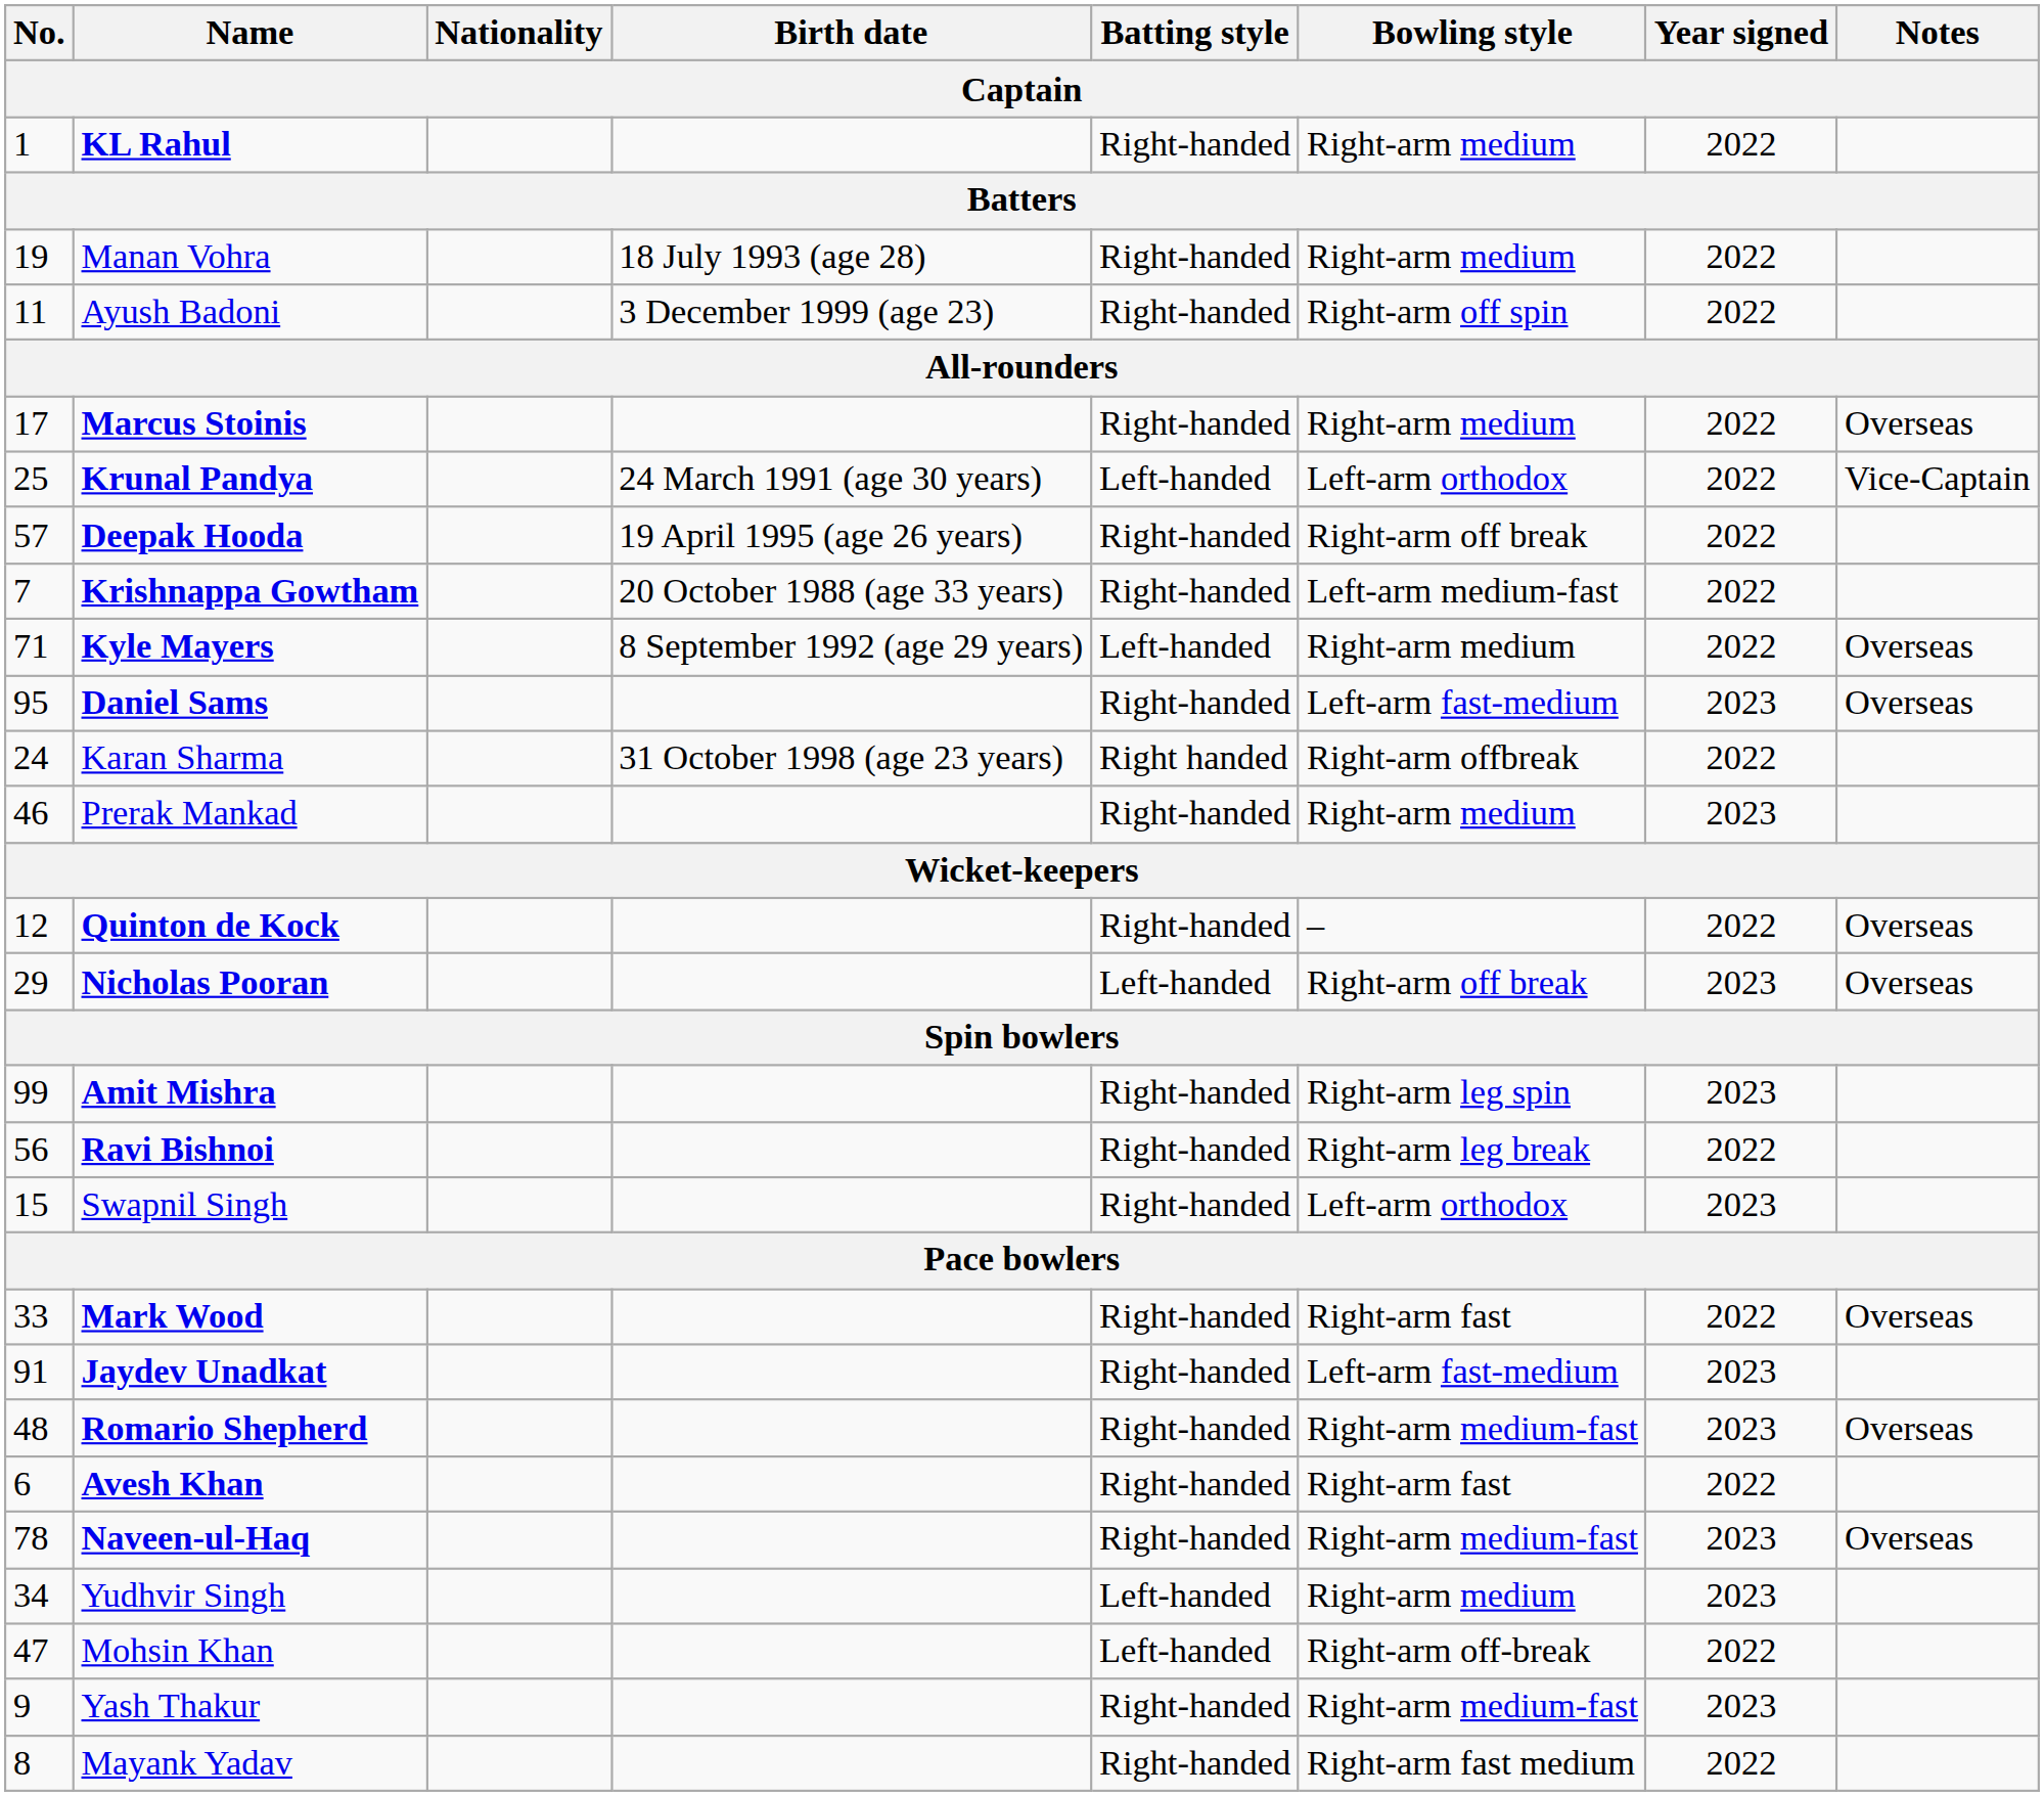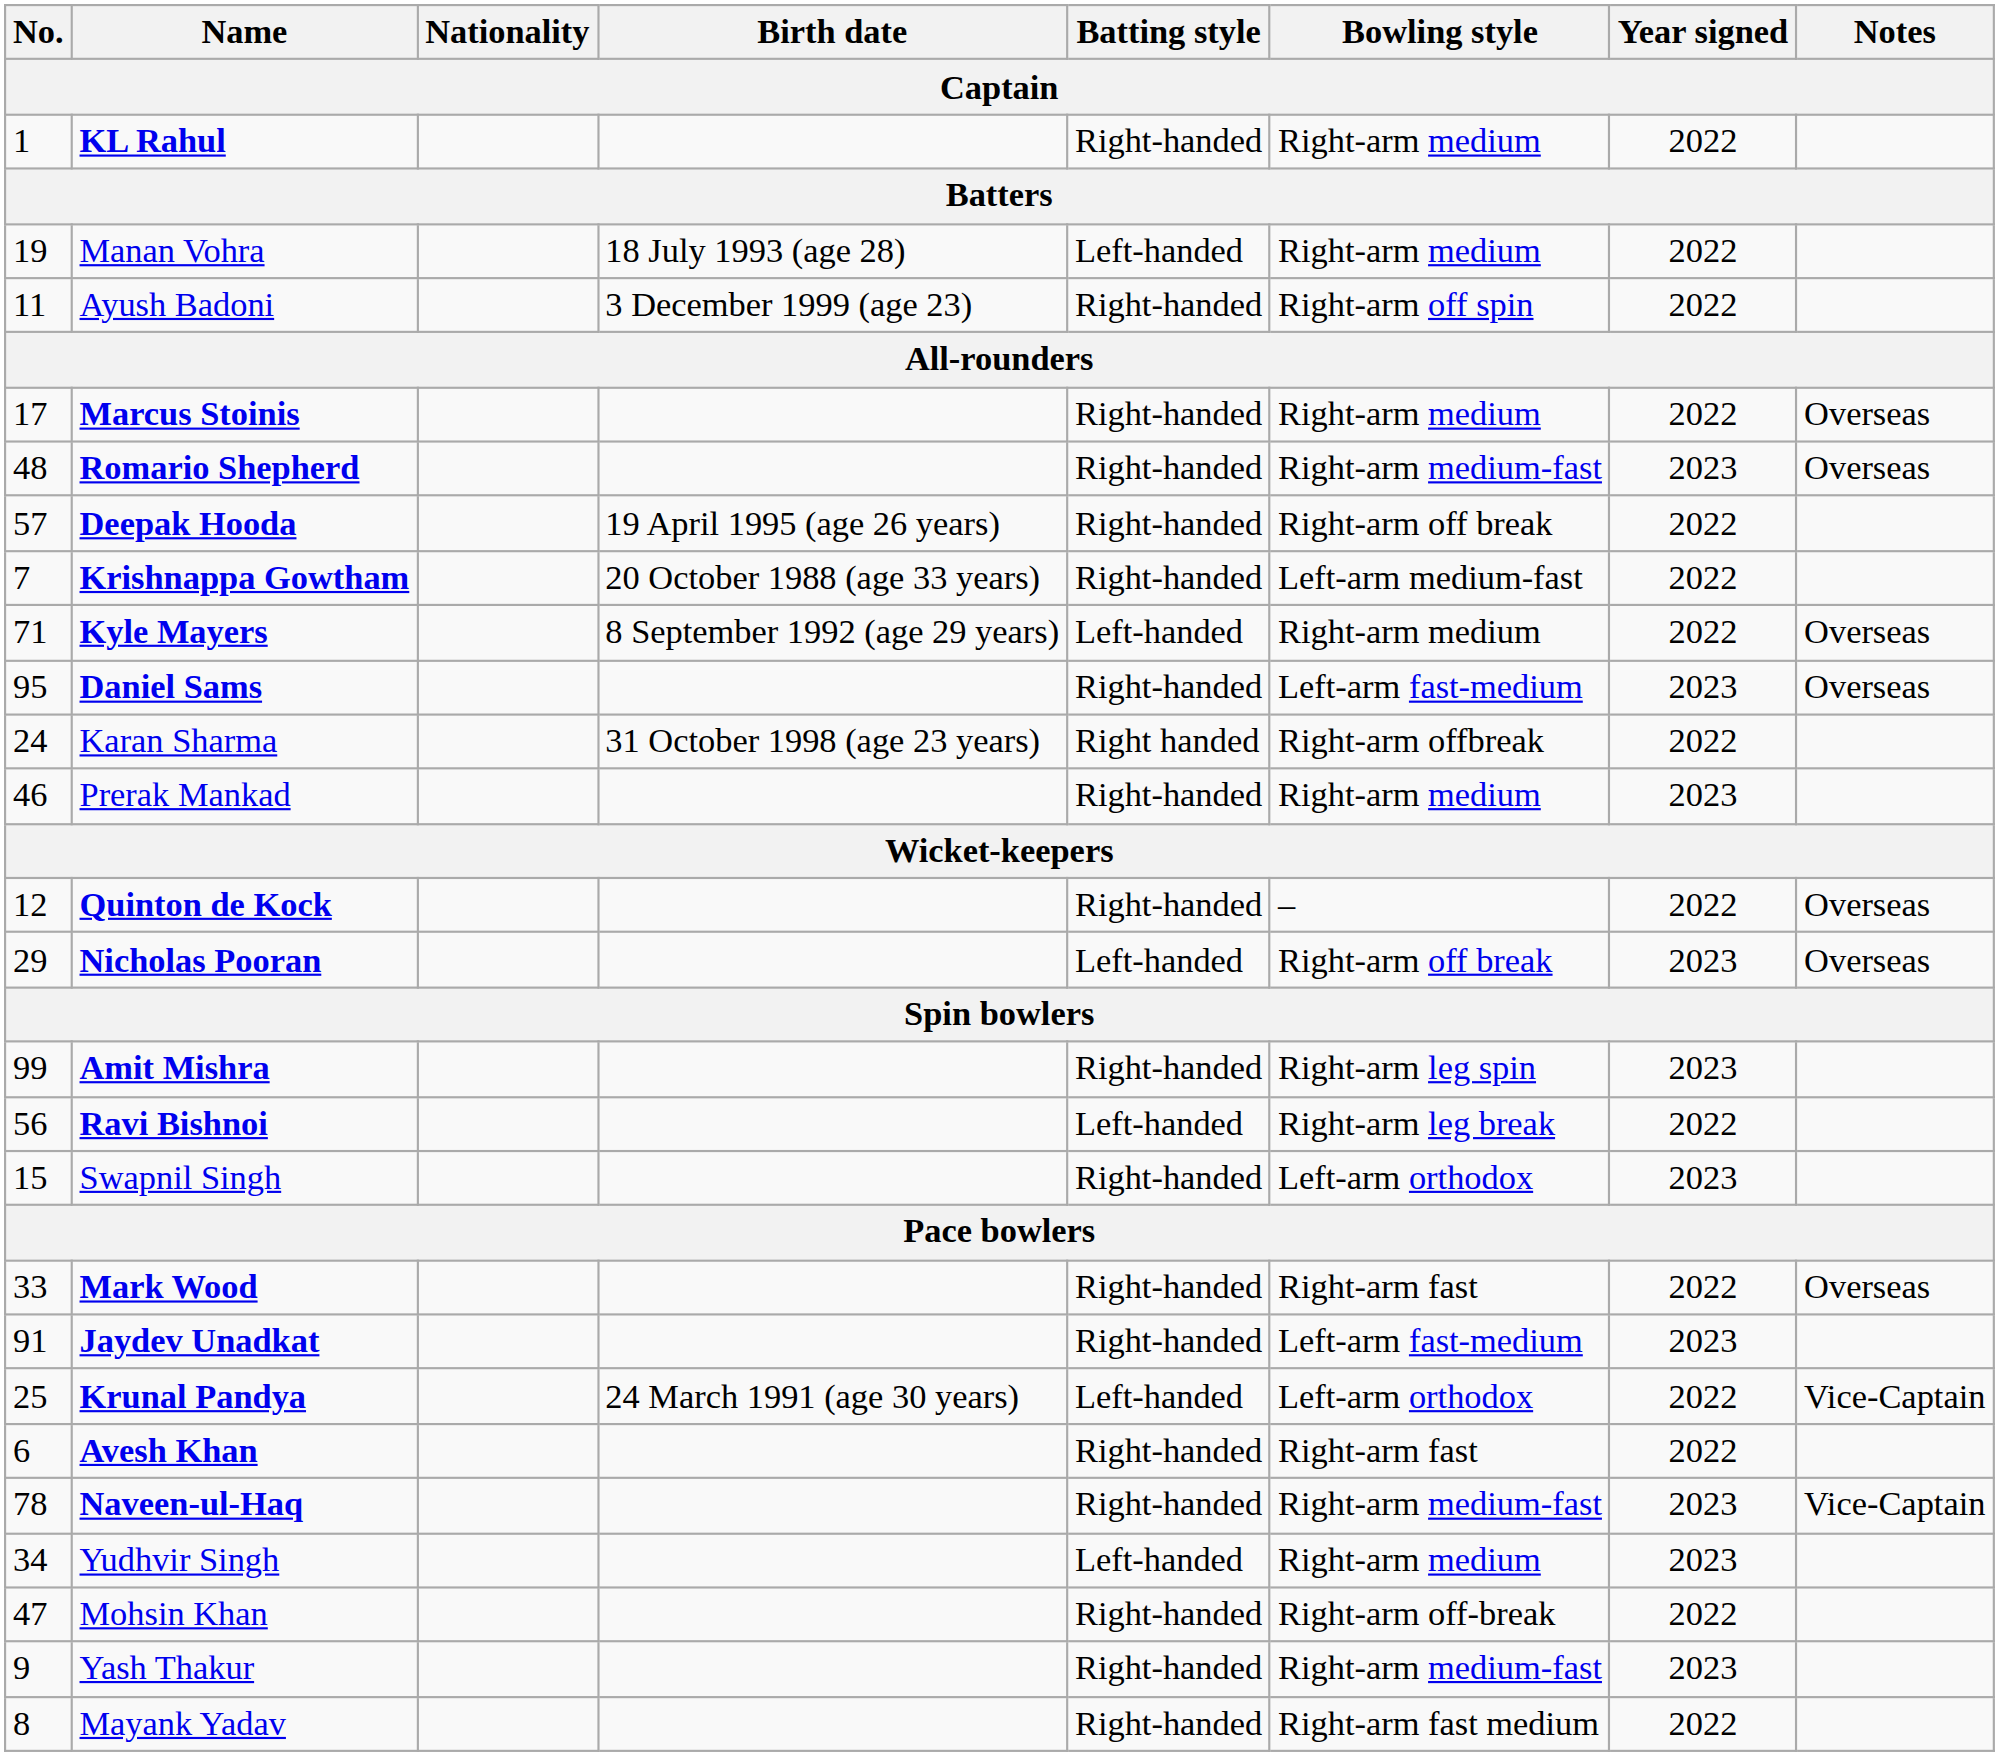Manan Vohra | Batting style: Right-handed -> Left-handed
rows swapped: Krunal Pandya <-> Romario Shepherd
Ravi Bishnoi | Batting style: Right-handed -> Left-handed
Naveen-ul-Haq | Notes: Overseas -> Vice-Captain
Mohsin Khan | Batting style: Left-handed -> Right-handed
